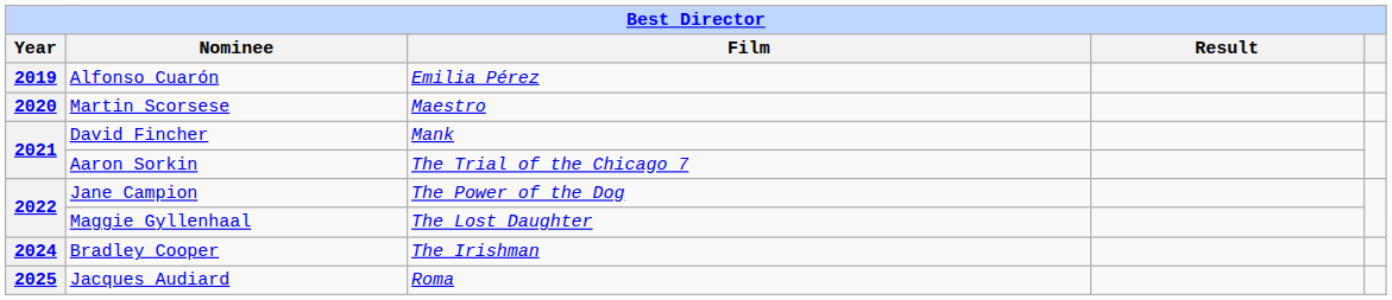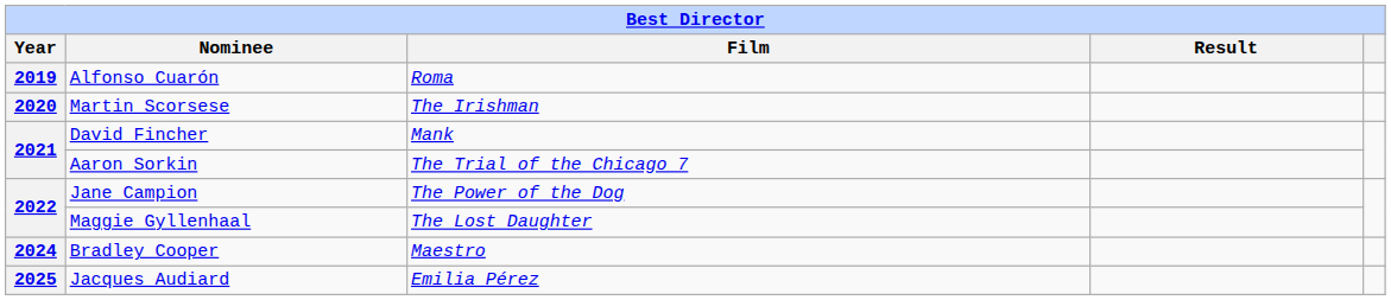Alfonso Cuarón | Film: Emilia Pérez -> Roma
Martin Scorsese | Film: Maestro -> The Irishman
Bradley Cooper | Film: The Irishman -> Maestro
Jacques Audiard | Film: Roma -> Emilia Pérez
